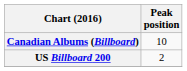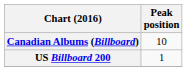US Billboard 200 | Peak position: 2 -> 1
